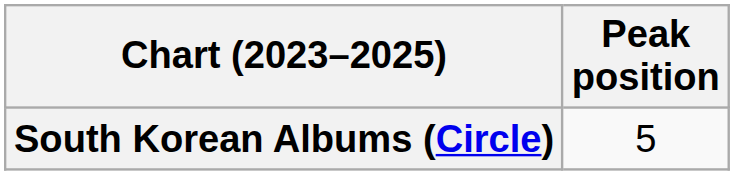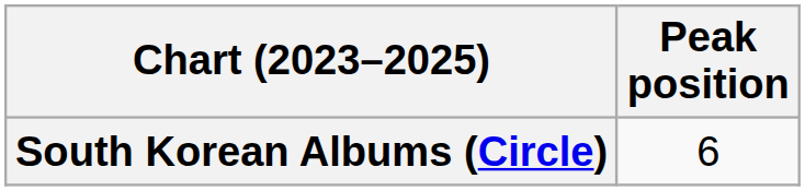South Korean Albums (Circle) | Peak position: 5 -> 6
